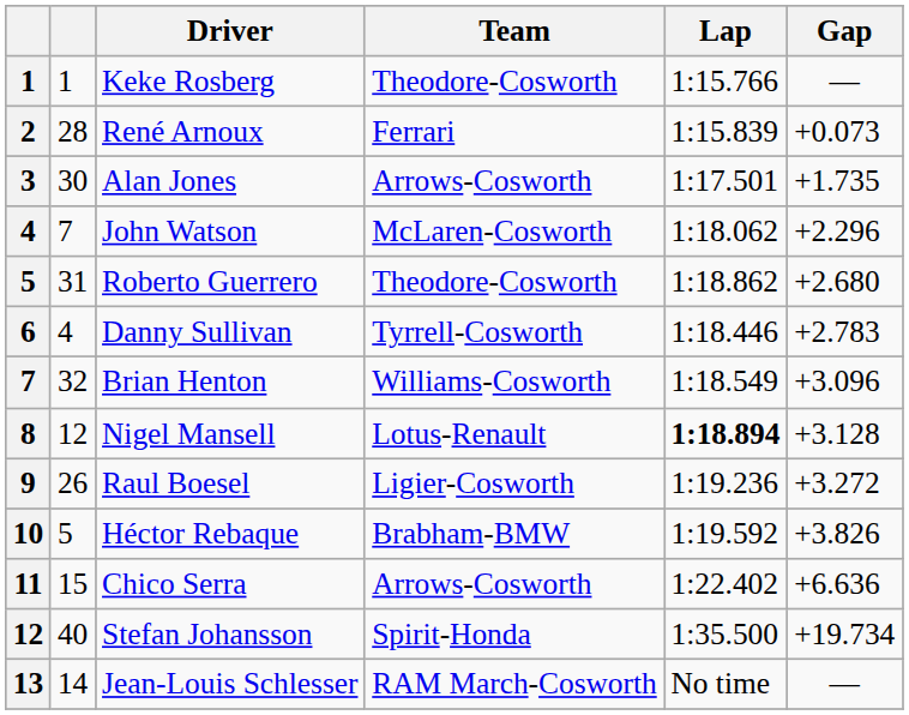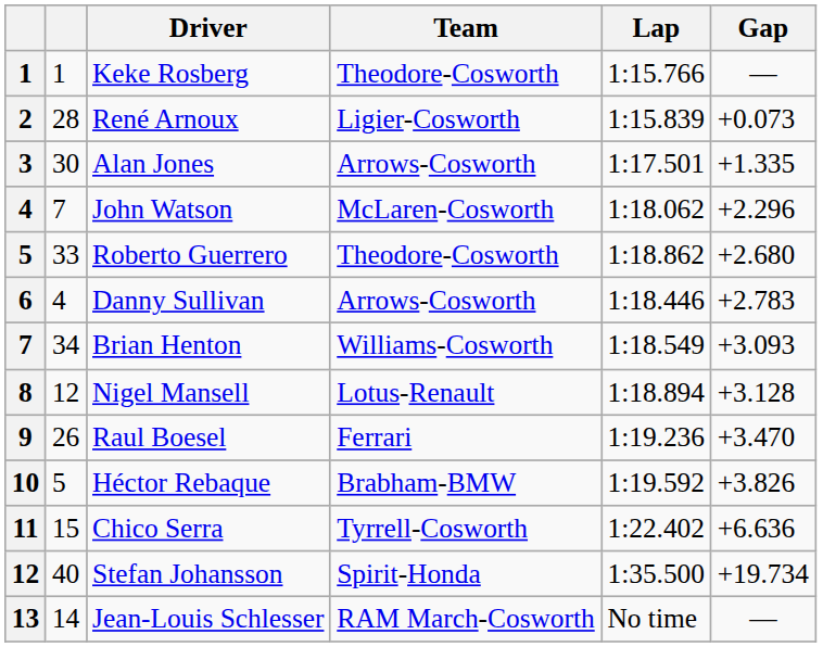René Arnoux | Team: Ferrari -> Ligier-Cosworth
Alan Jones | Gap: +1.735 -> +1.335
Roberto Guerrero | column 2: 31 -> 33
Danny Sullivan | Team: Tyrrell-Cosworth -> Arrows-Cosworth
Brian Henton | column 2: 32 -> 34
Brian Henton | Gap: +3.096 -> +3.093
Nigel Mansell | Lap: bold -> normal
Raul Boesel | Team: Ligier-Cosworth -> Ferrari
Raul Boesel | Gap: +3.272 -> +3.470
Chico Serra | Team: Arrows-Cosworth -> Tyrrell-Cosworth
